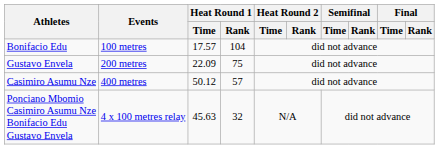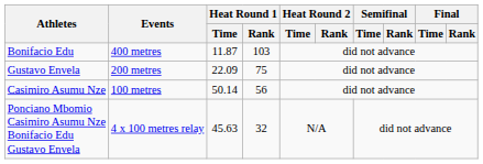Bonifacio Edu | Events: 100 metres -> 400 metres
Bonifacio Edu | Heat Round 1 / Time: 17.57 -> 11.87
Bonifacio Edu | Heat Round 1 / Rank: 104 -> 103
Casimiro Asumu Nze | Events: 400 metres -> 100 metres
Casimiro Asumu Nze | Heat Round 1 / Time: 50.12 -> 50.14
Casimiro Asumu Nze | Heat Round 1 / Rank: 57 -> 56
